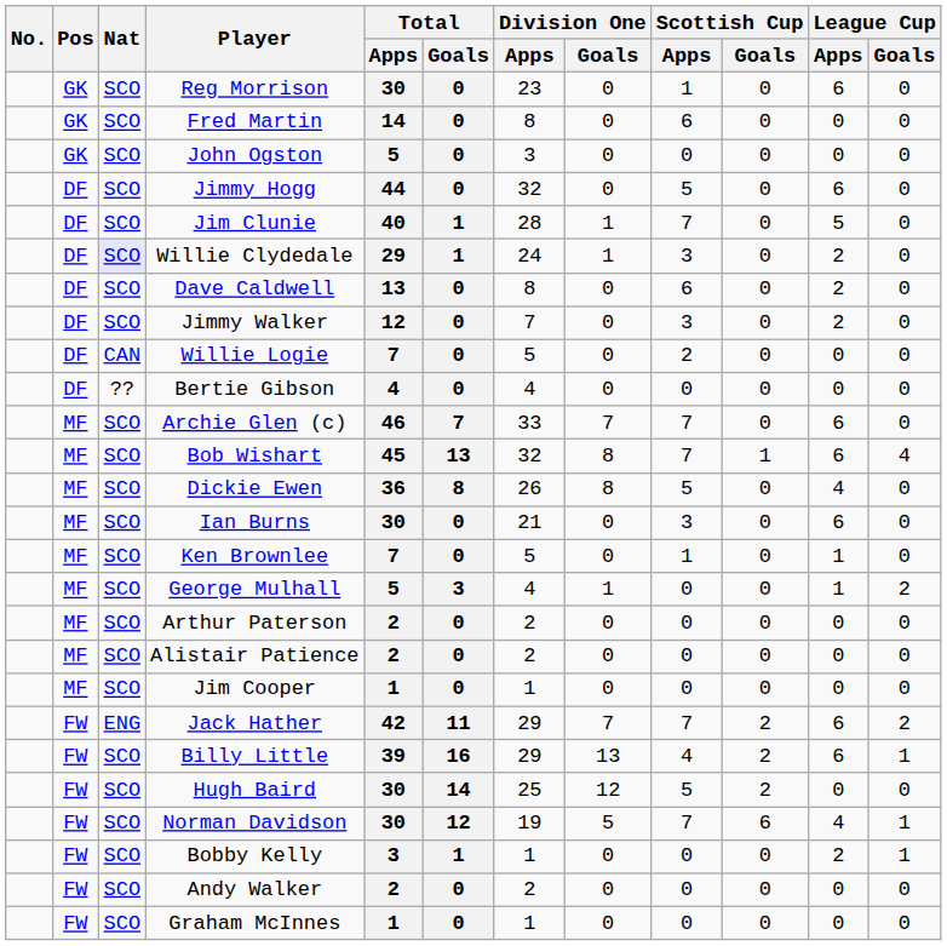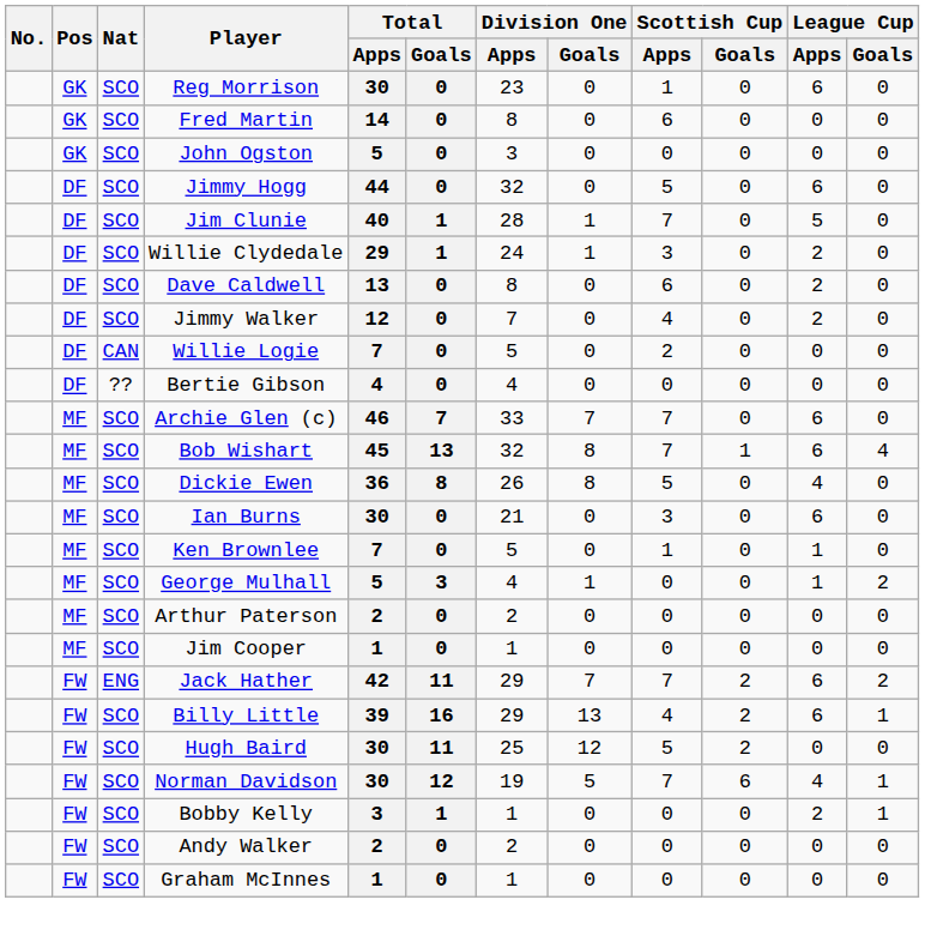Willie Clydedale | Nat: lavender background -> no background
Jimmy Walker | Scottish Cup / Apps: 3 -> 4
- row: MF | SCO | Alistair Patience | 2 | 0 | 2 | 0 | 0 | 0 | 0 | 0
Hugh Baird | Total / Goals: 14 -> 11
